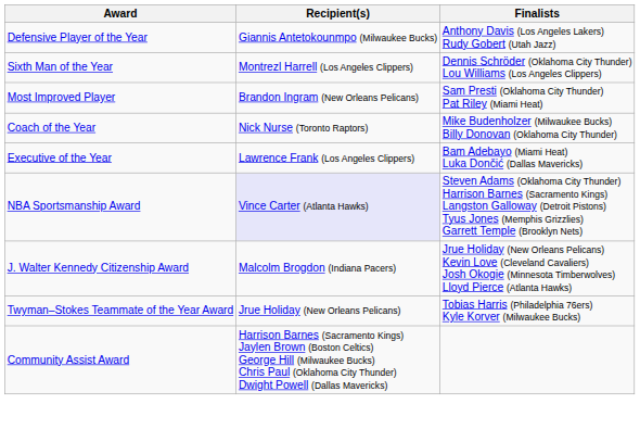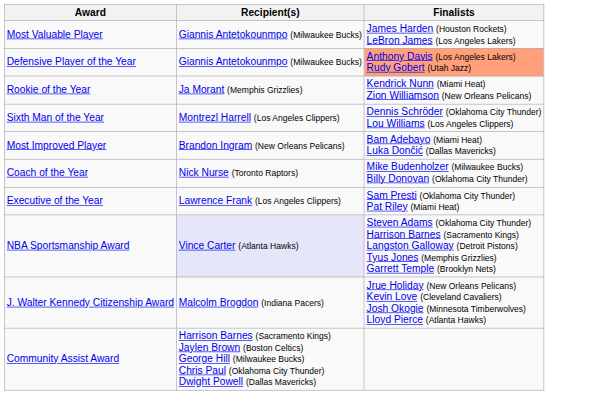+ row: Most Valuable Player | Giannis Antetokounmpo (Milwaukee Bucks) | James Harden (Houston Rockets) LeBron James (Los Angeles Lakers)
Defensive Player of the Year | Finalists: no background -> lightsalmon background
+ row: Rookie of the Year | Ja Morant (Memphis Grizzlies) | Kendrick Nunn (Miami Heat) Zion Williamson (New Orleans Pelicans)
Most Improved Player | Finalists: Sam Presti (Oklahoma City Thunder) Pat Riley (Miami Heat) -> Bam Adebayo (Miami Heat) Luka Dončić (Dallas Mavericks)
Executive of the Year | Finalists: Bam Adebayo (Miami Heat) Luka Dončić (Dallas Mavericks) -> Sam Presti (Oklahoma City Thunder) Pat Riley (Miami Heat)
- row: Twyman–Stokes Teammate of the Year Award | Jrue Holiday (New Orleans Pelicans) | Tobias Harris (Philadelphia 76ers) Kyle Korver (Milwaukee Bucks)
